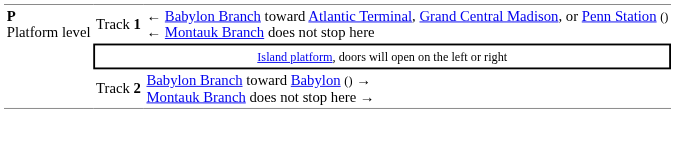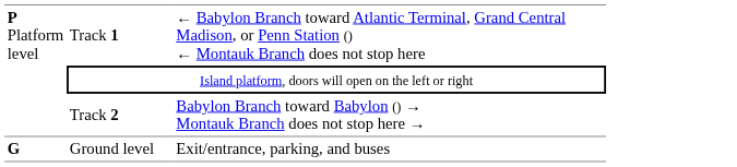+ row: G | Ground level | Exit/entrance, parking, and buses
